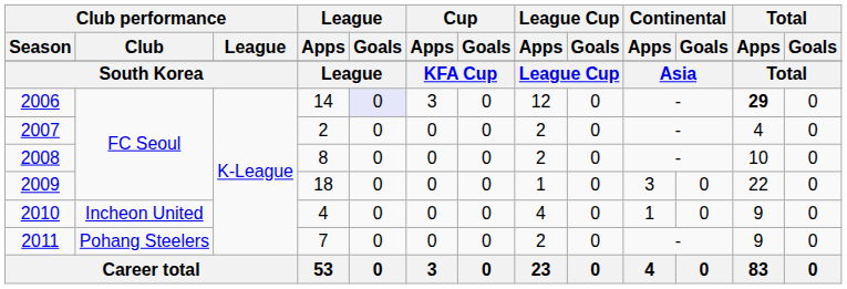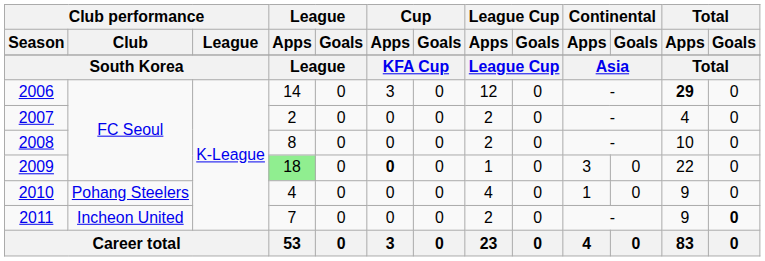2006 | League / Goals: lavender background -> no background
2009 | League / Apps: no background -> lightgreen background
2009 | Cup / Apps: normal -> bold
2010 | Club performance / Club: Incheon United -> Pohang Steelers
2011 | Club performance / Club: Pohang Steelers -> Incheon United
2011 | Total / Goals: normal -> bold
